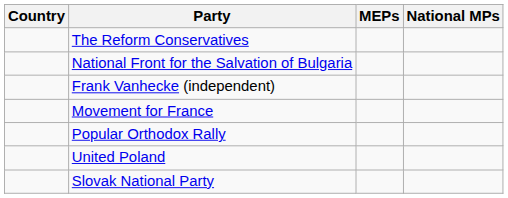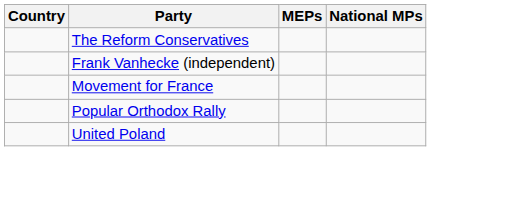- row: National Front for the Salvation of Bulgaria
- row: Slovak National Party
